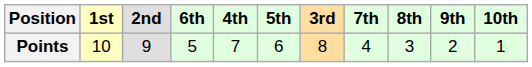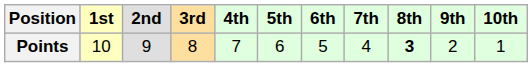columns swapped: 3rd <-> 6th
Points | 8th: normal -> bold
